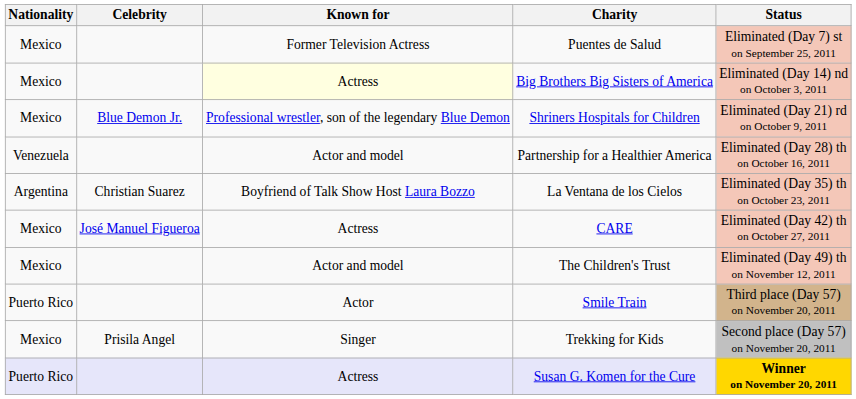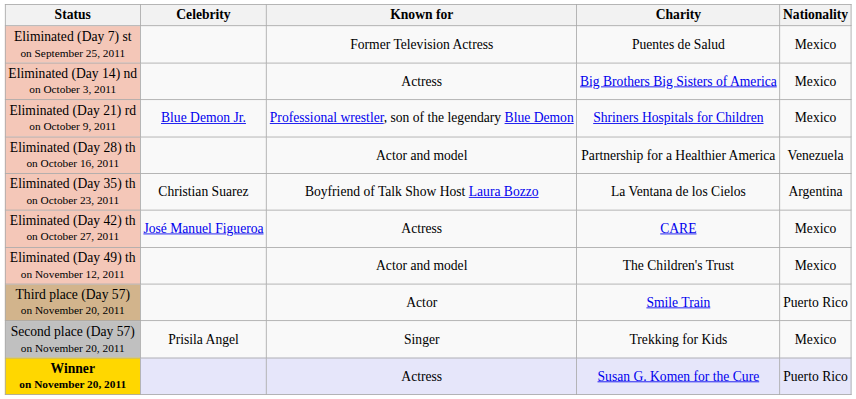columns swapped: Nationality <-> Status
Big Brothers Big Sisters of America | Known for: lightyellow background -> no background
